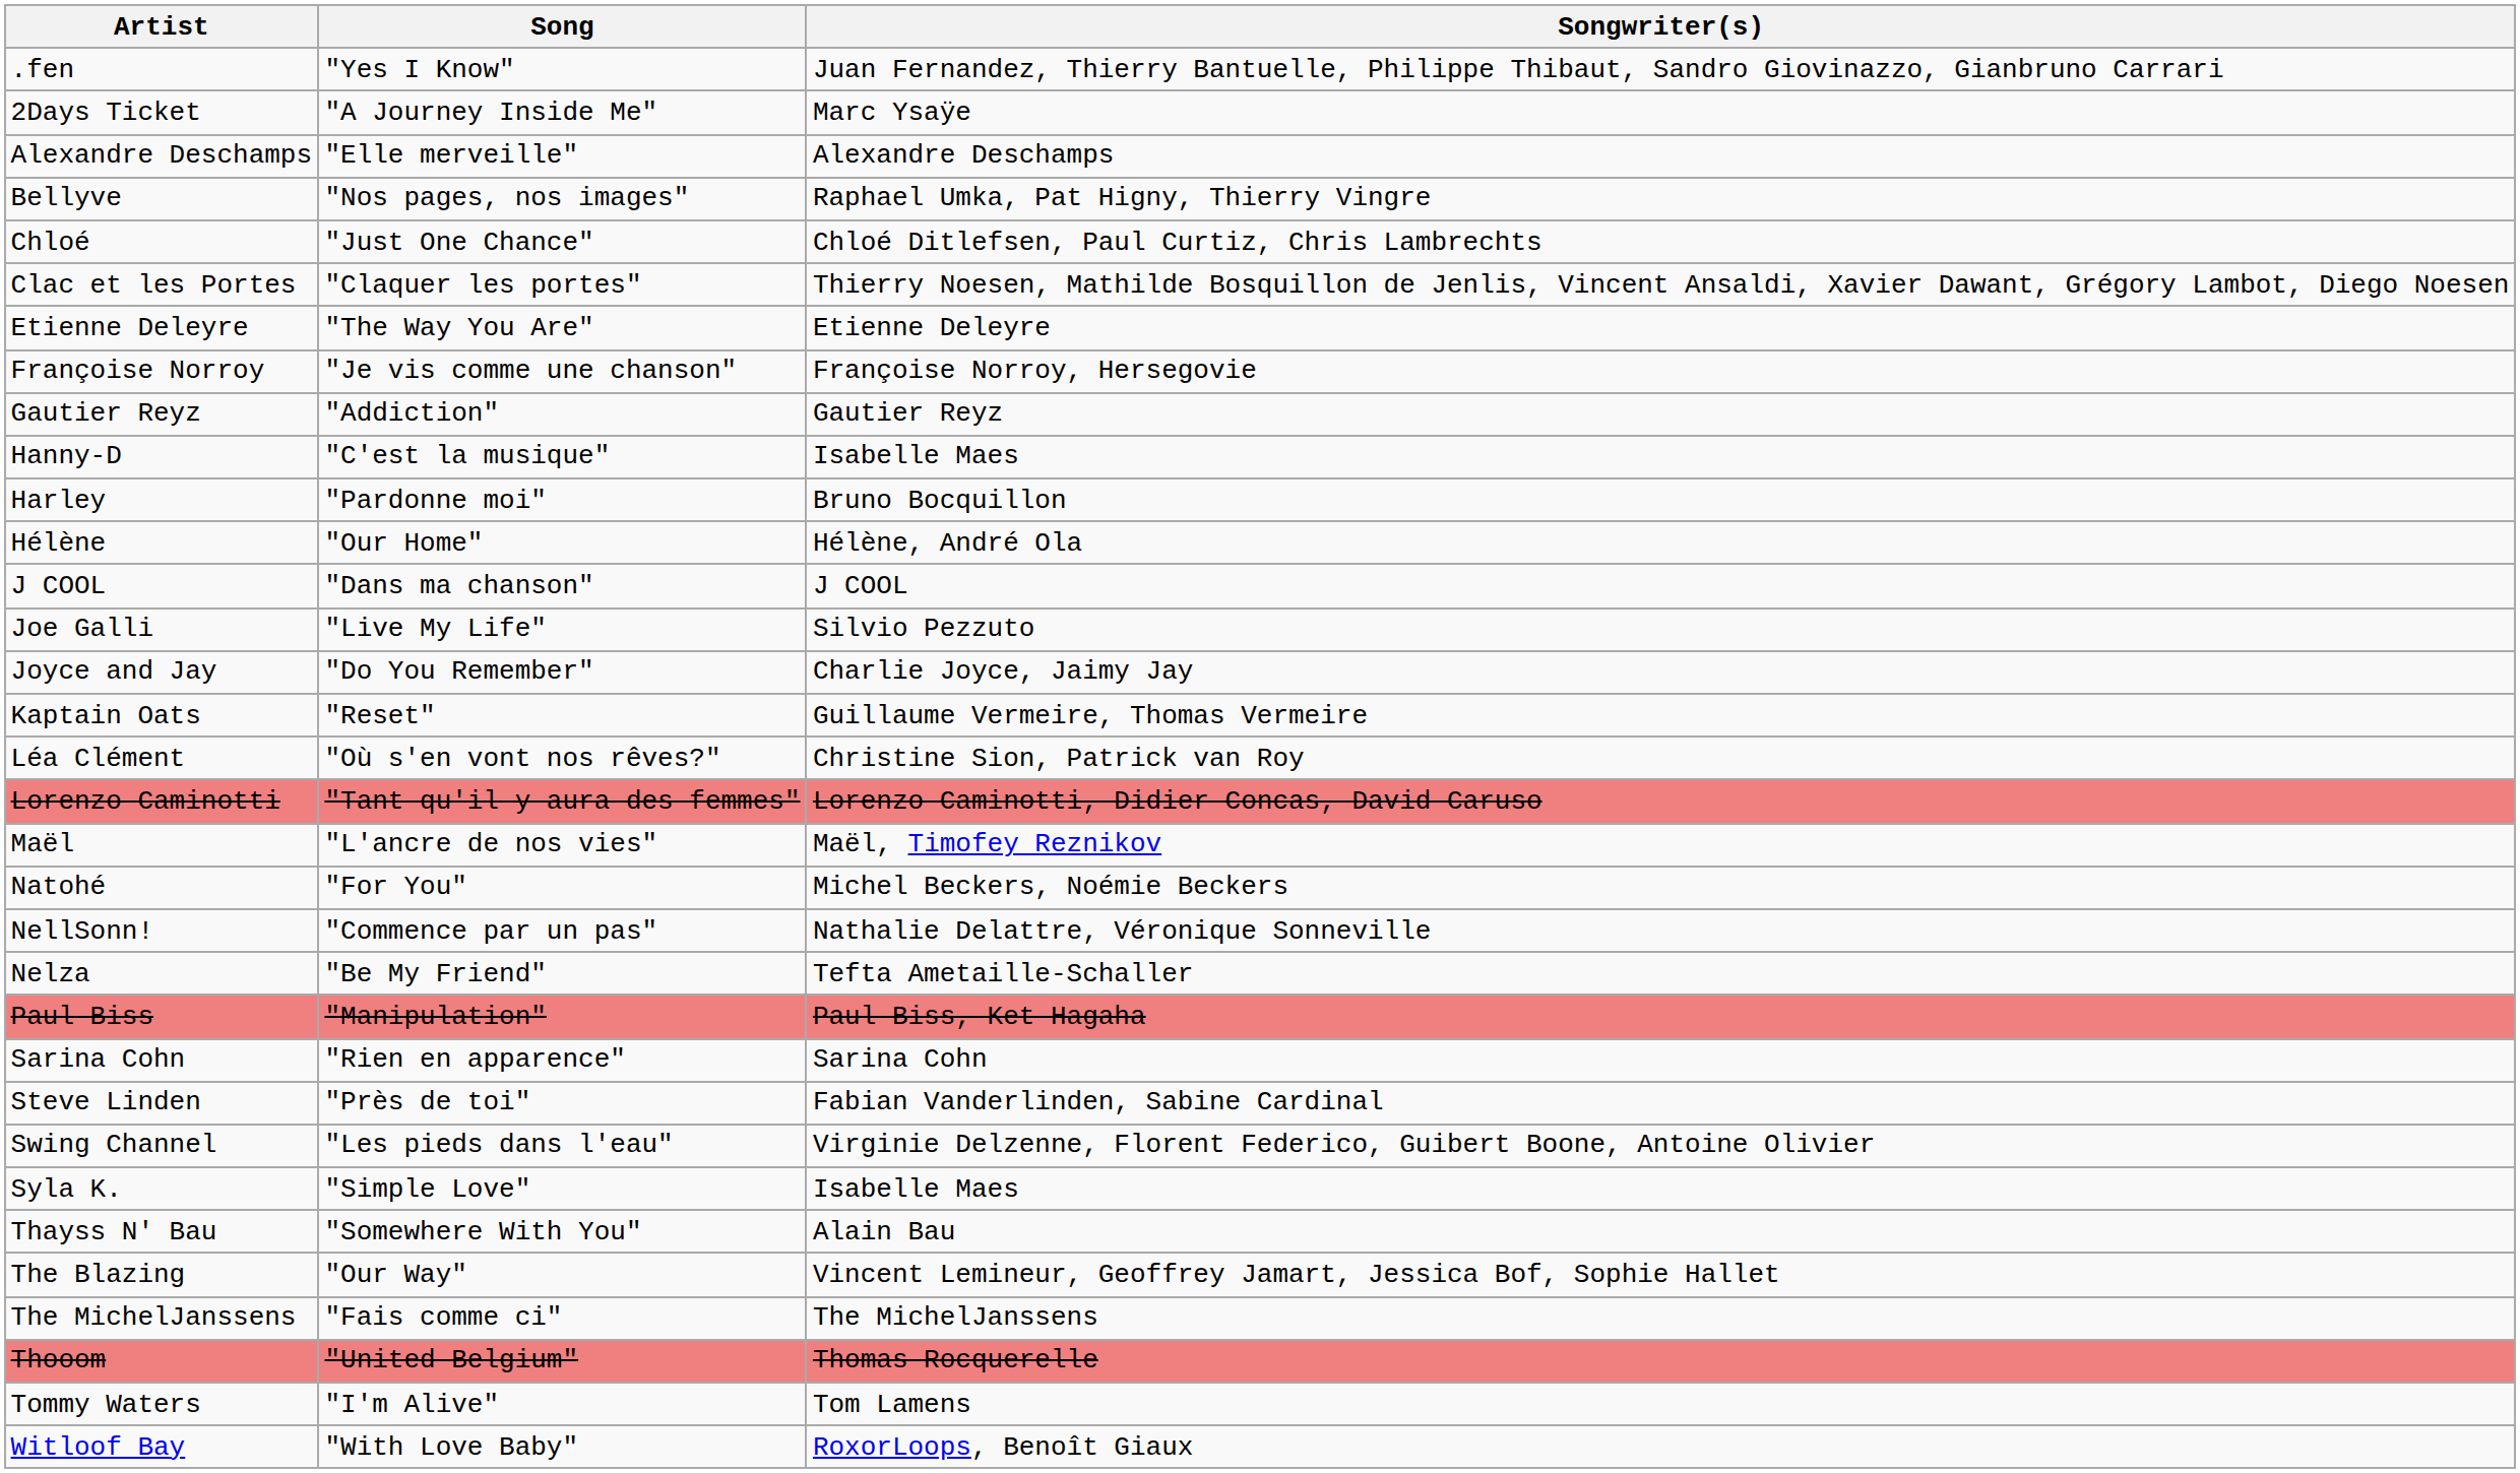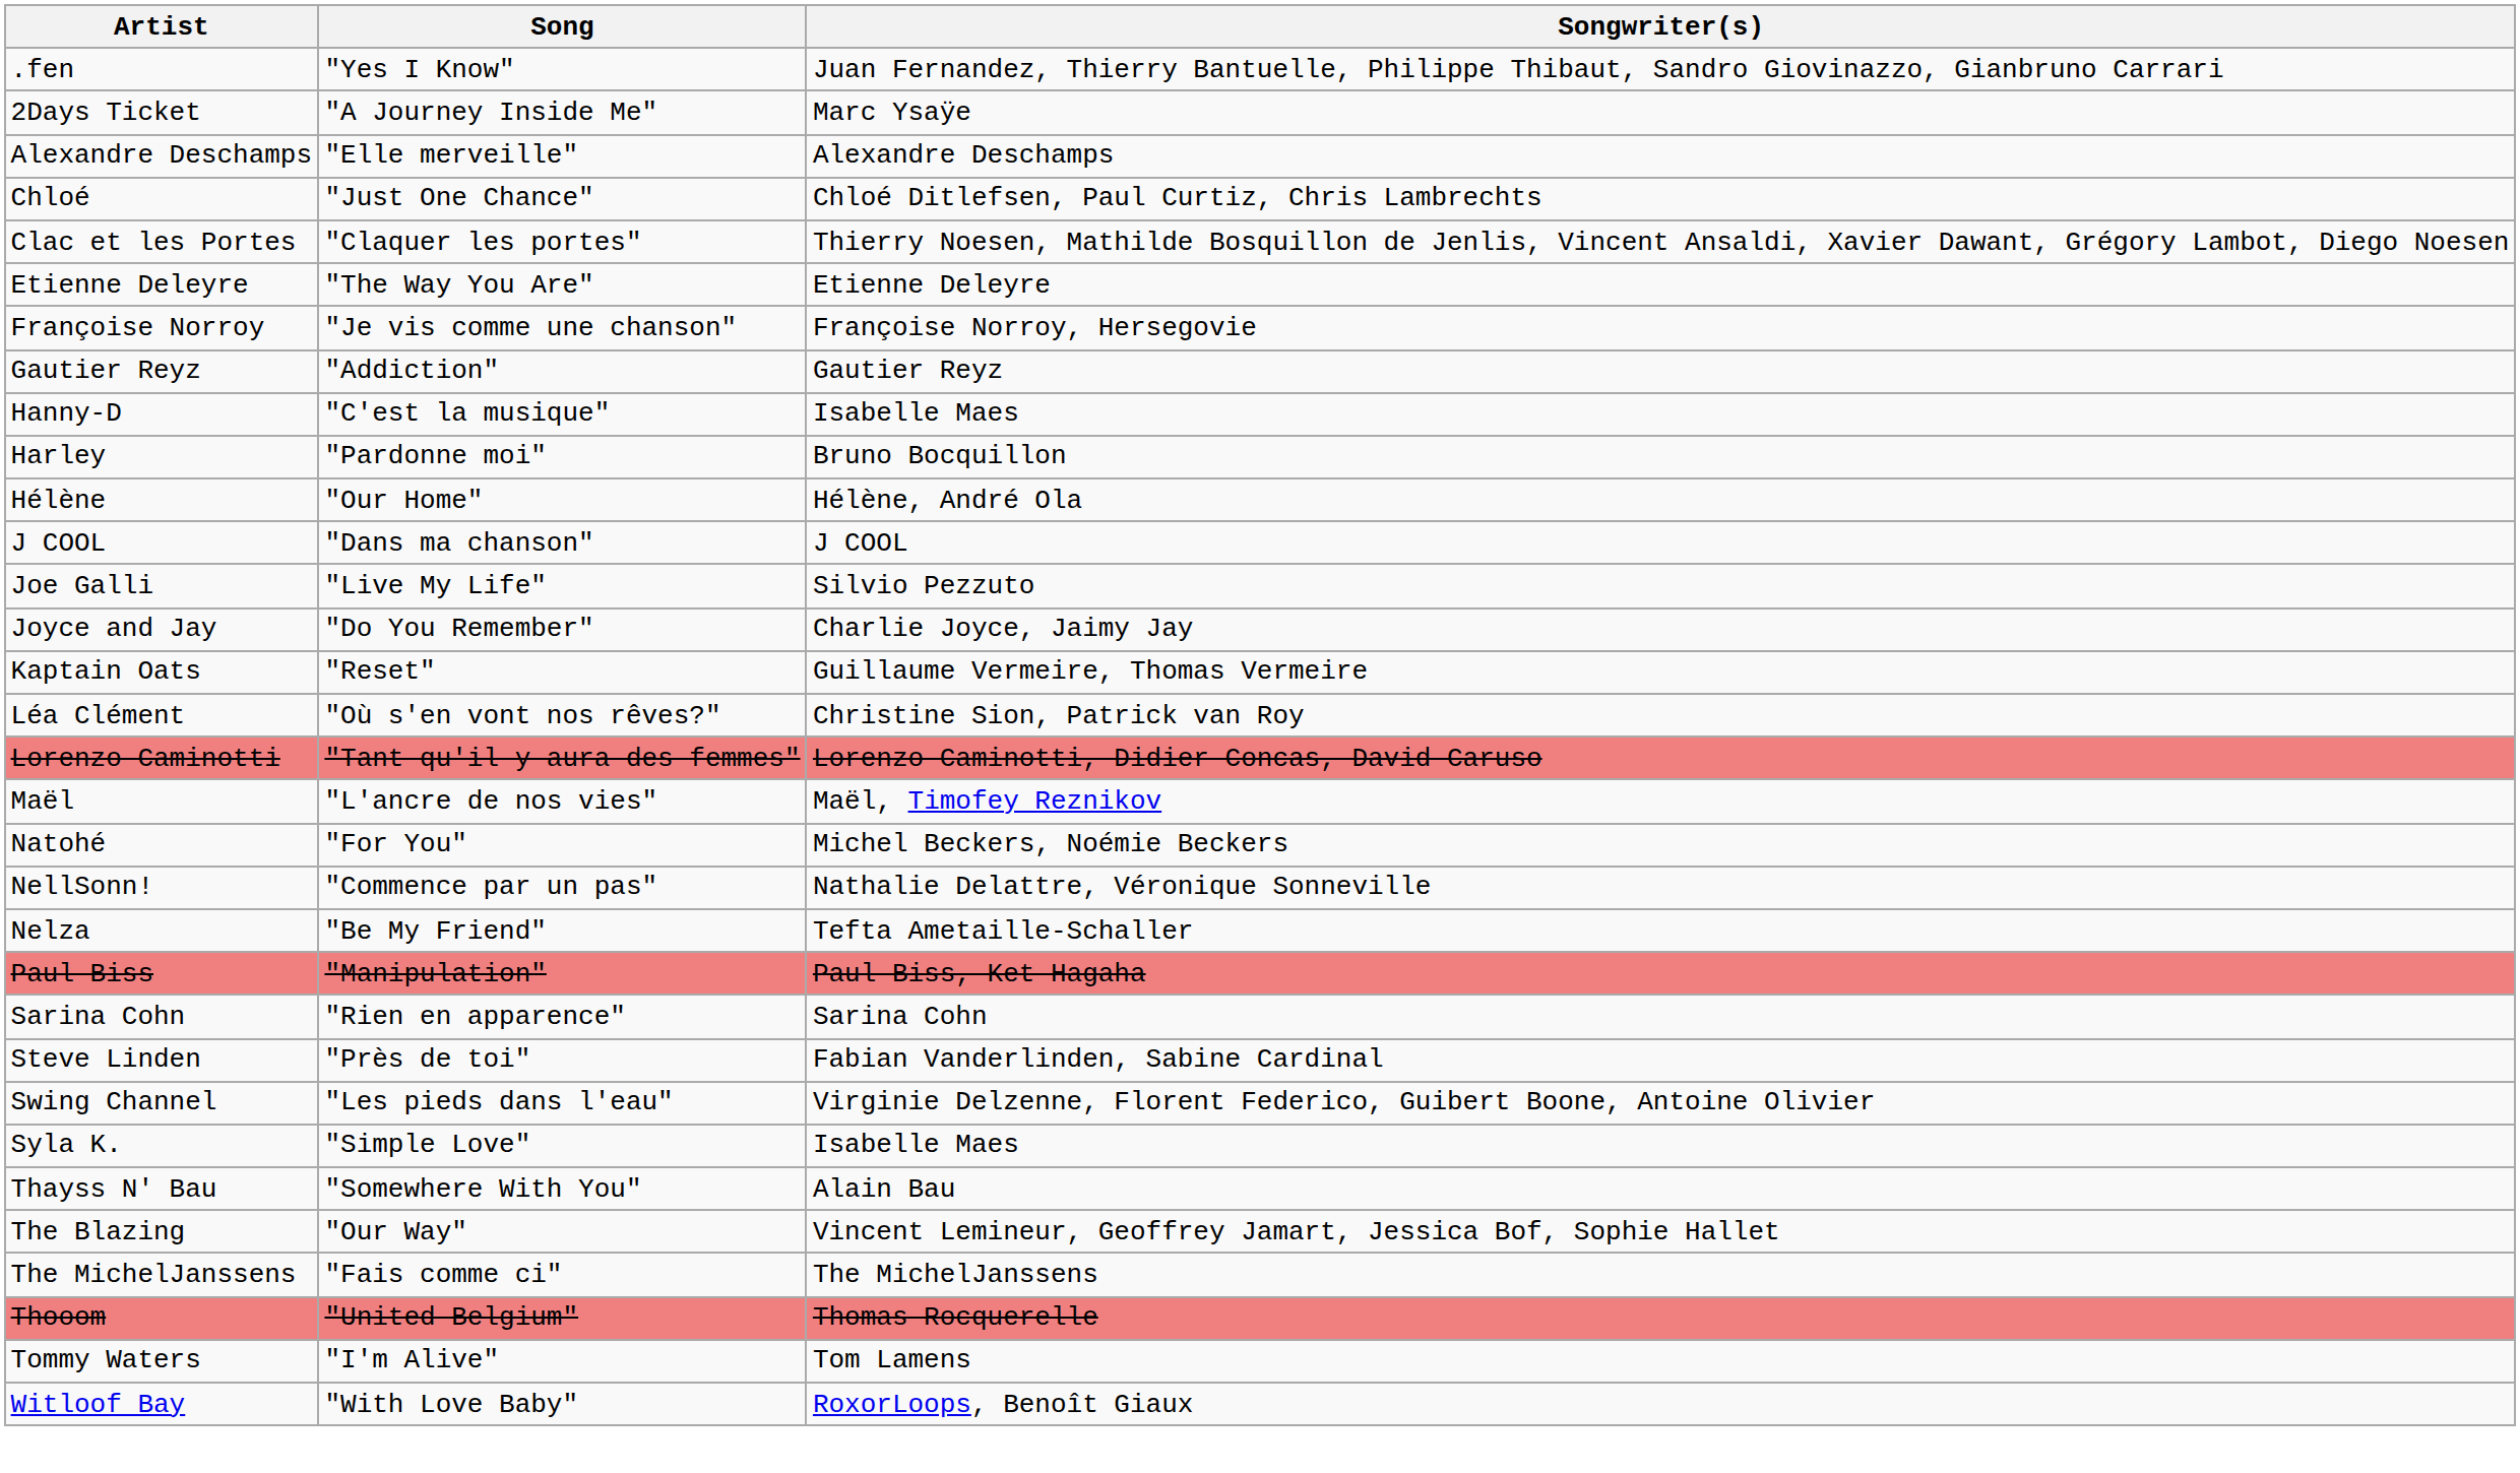- row: Bellyve | "Nos pages, nos images" | Raphael Umka, Pat Higny, Thierry Vingre
